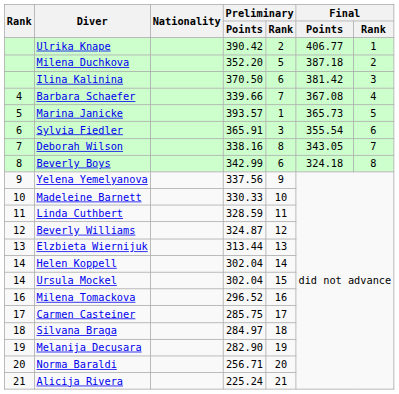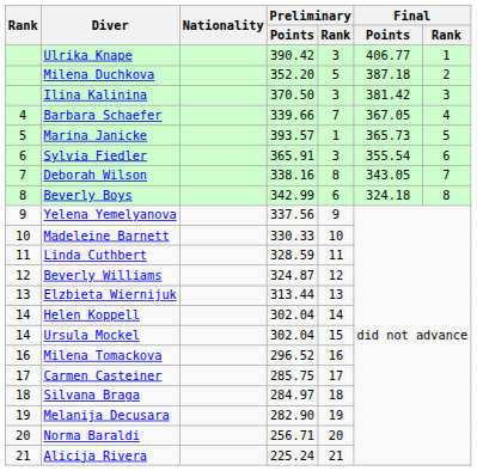Ulrika Knape | Preliminary / Rank: 2 -> 3
Ilina Kalinina | Preliminary / Rank: 6 -> 3
Barbara Schaefer | Final / Points: 367.08 -> 367.05
